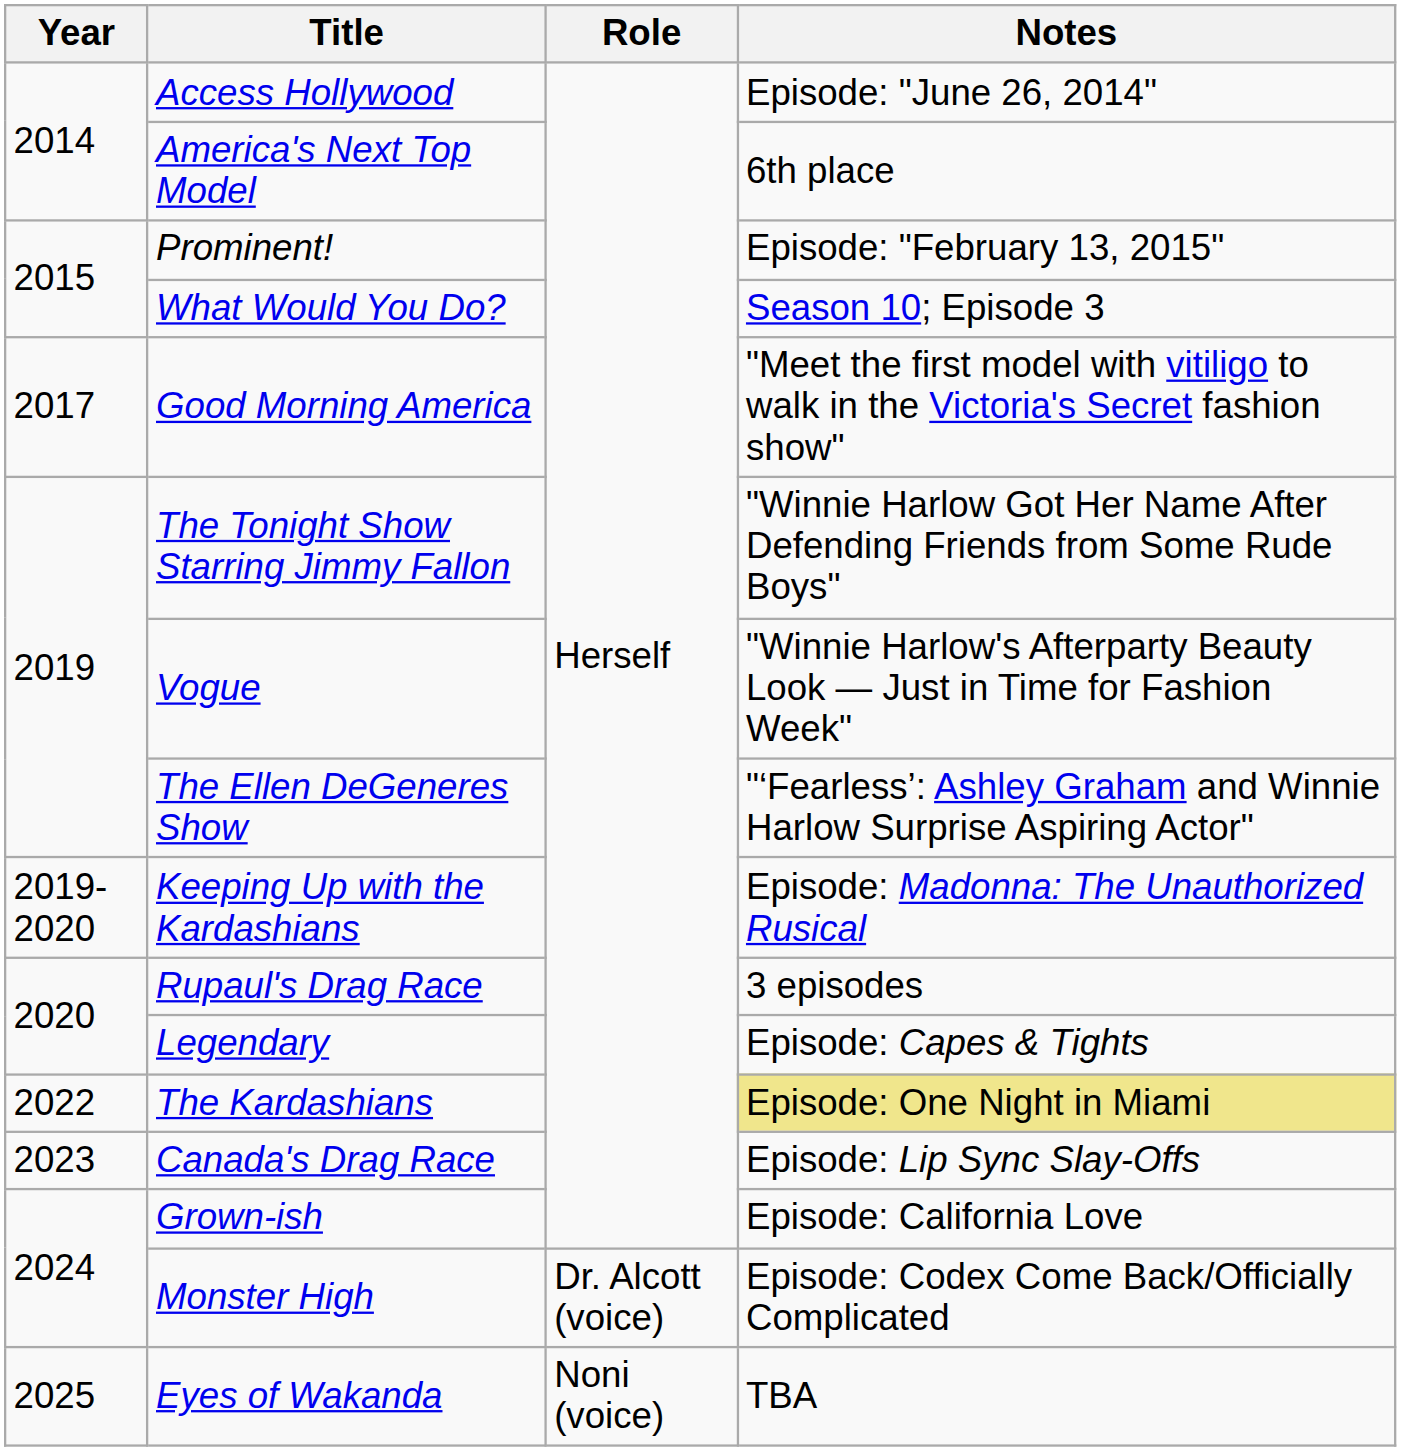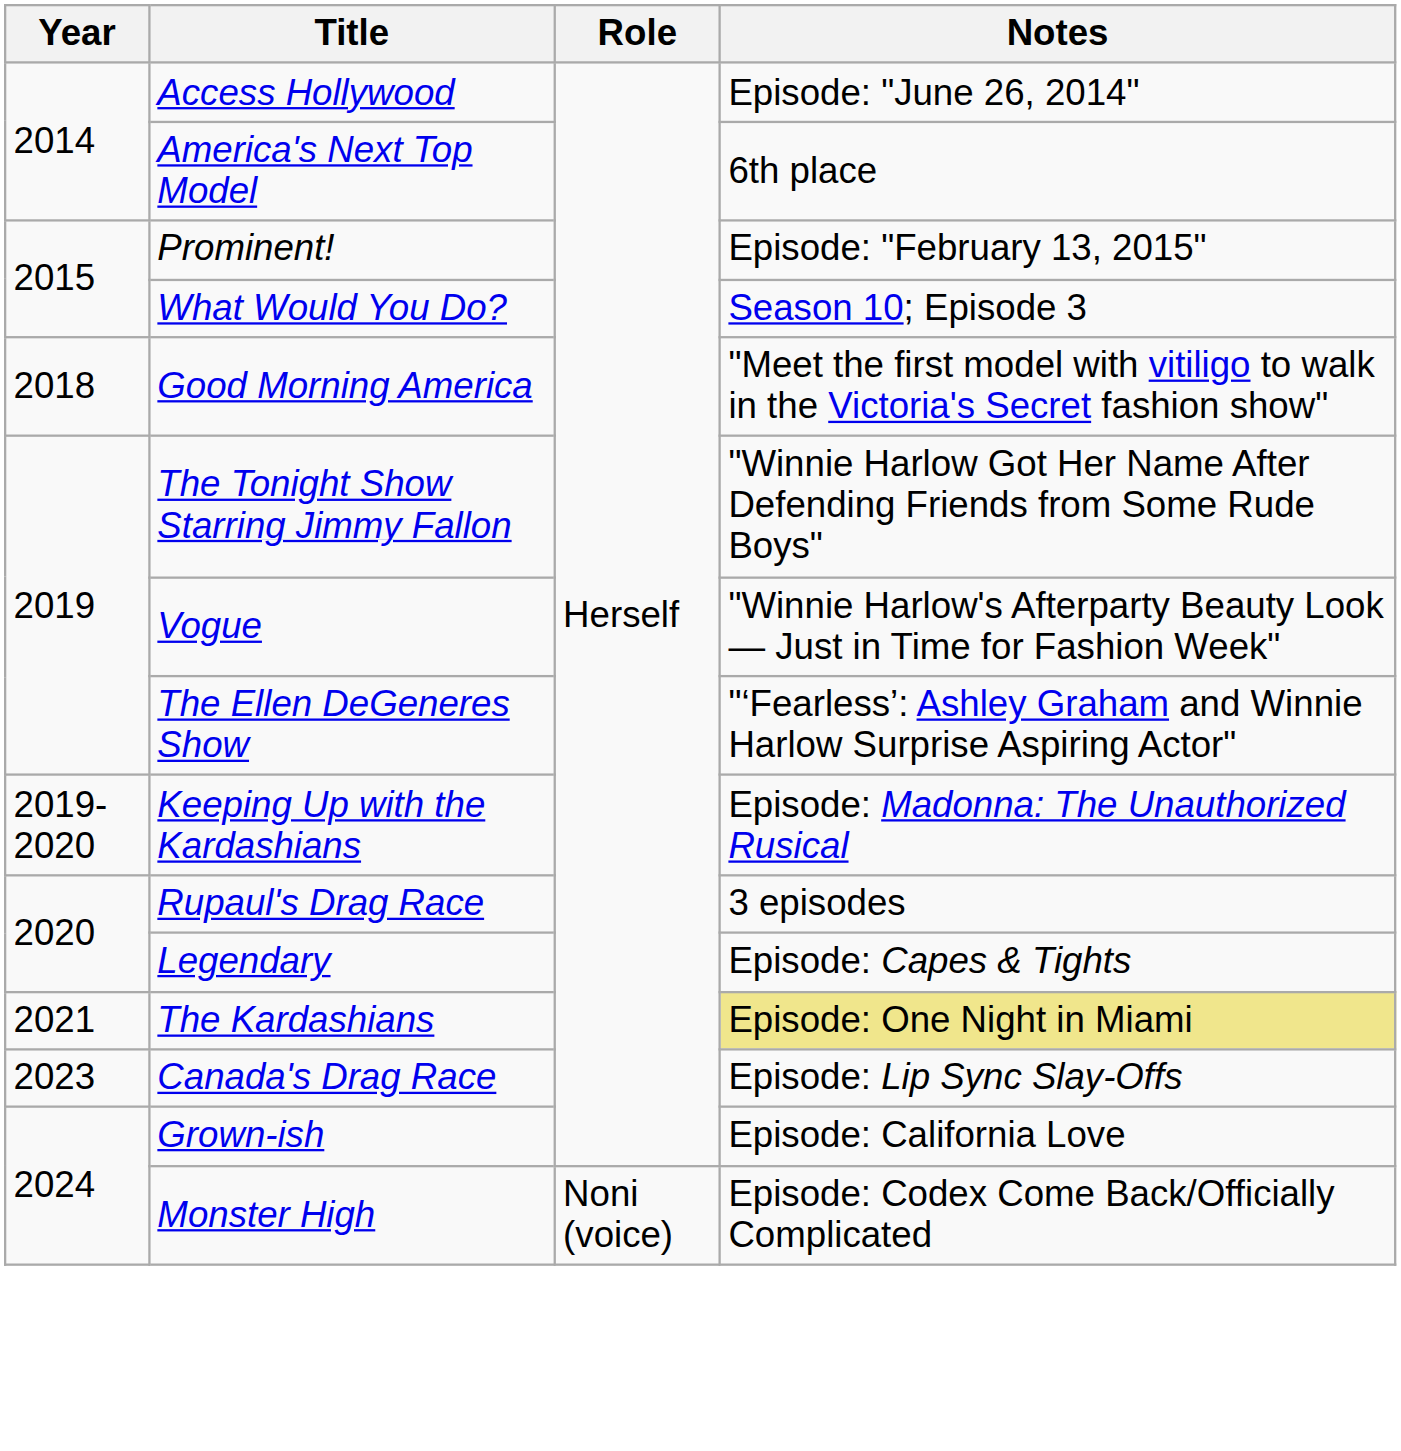Good Morning America | Year: 2017 -> 2018
The Kardashians | Year: 2022 -> 2021
Monster High | Role: Dr. Alcott (voice) -> Noni (voice)
- row: 2025 | Eyes of Wakanda | Noni (voice) | TBA
